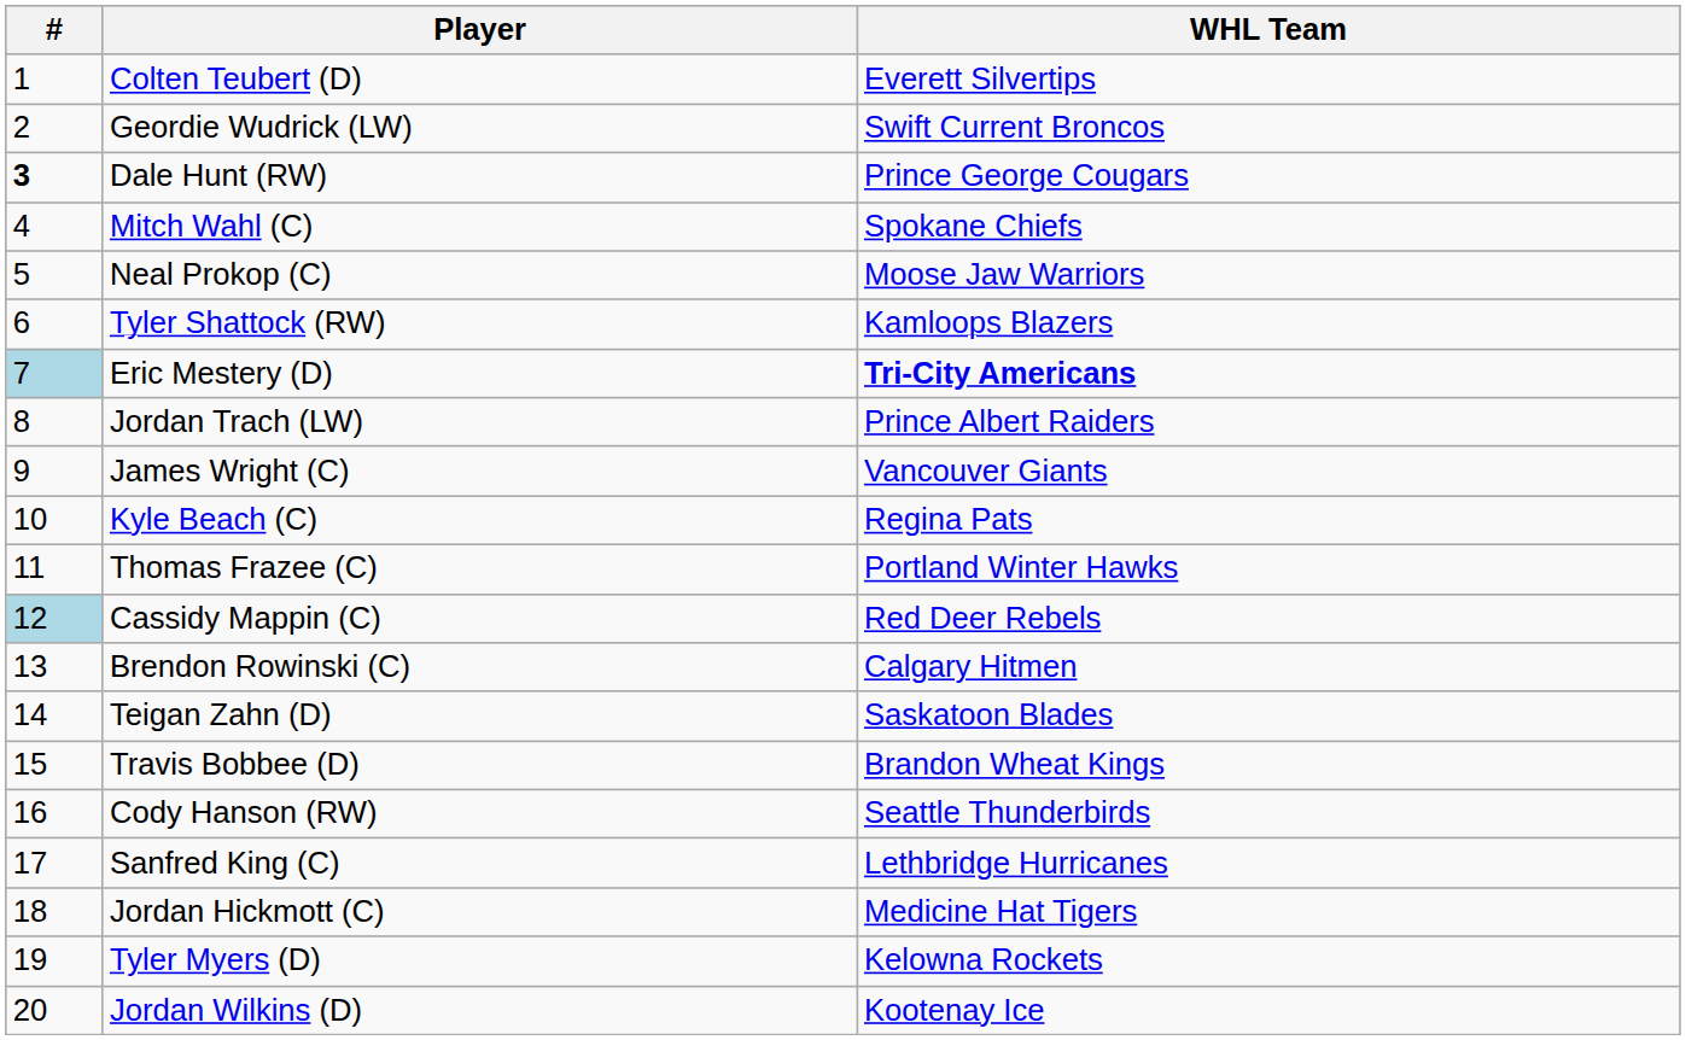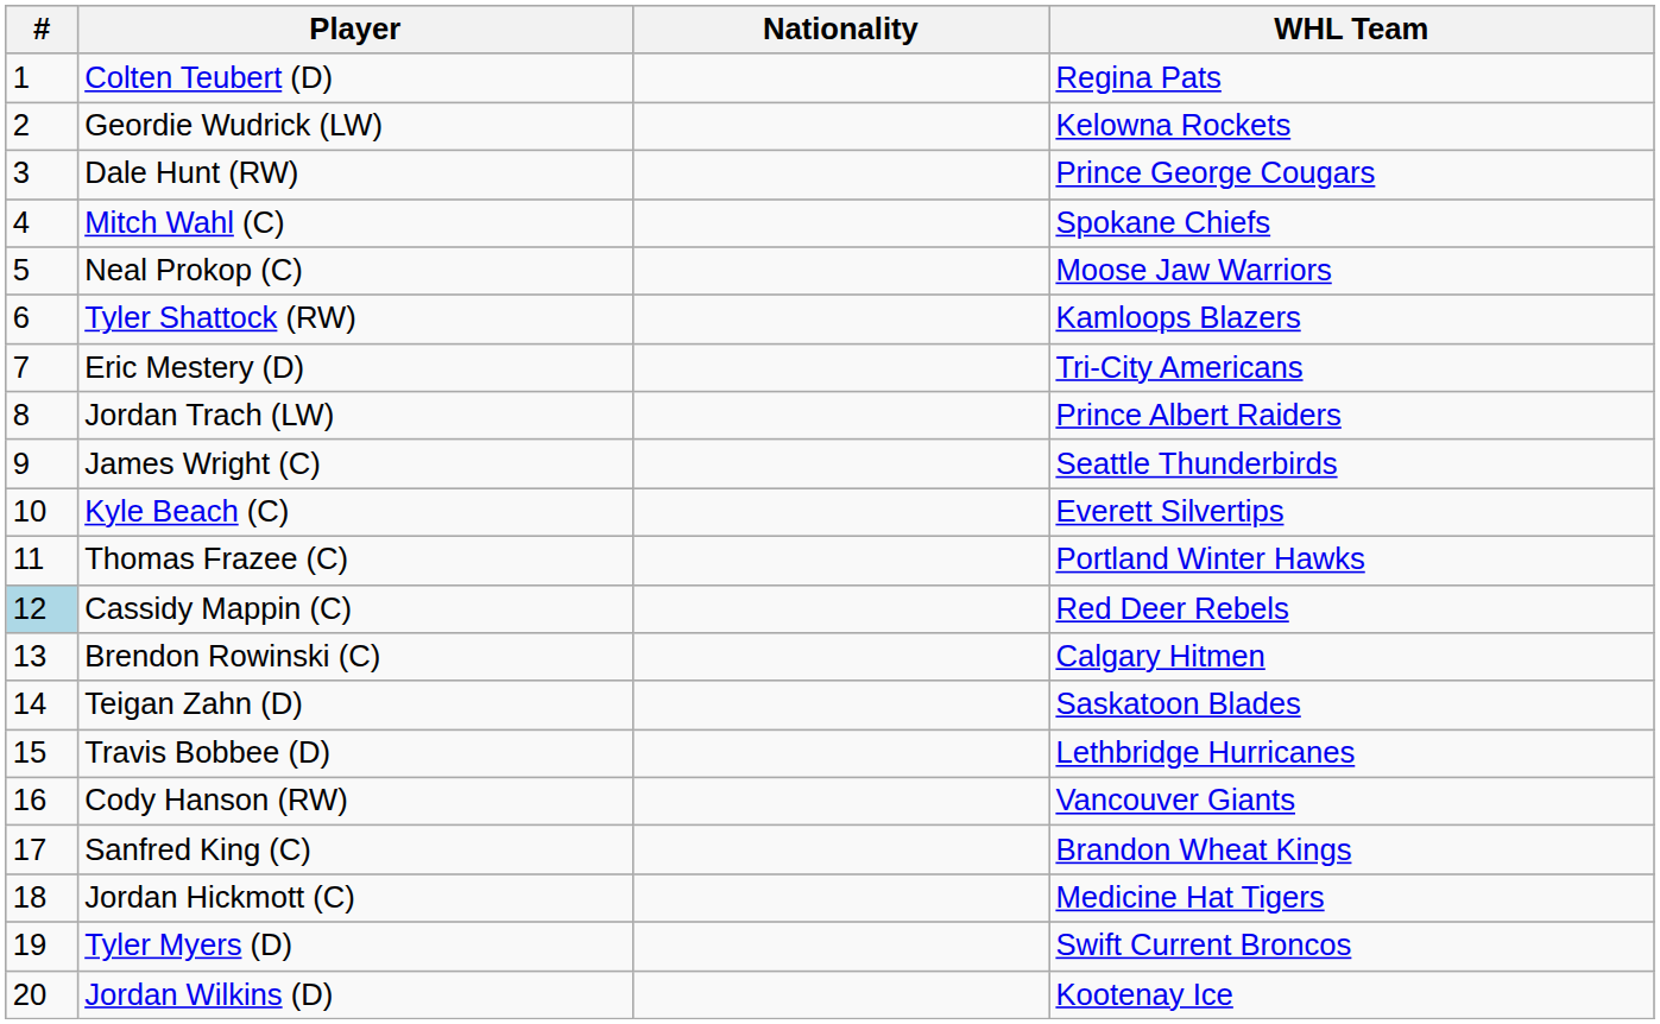+ column: Nationality
Colten Teubert (D) | WHL Team: Everett Silvertips -> Regina Pats
Geordie Wudrick (LW) | WHL Team: Swift Current Broncos -> Kelowna Rockets
Dale Hunt (RW) | #: bold -> normal
Eric Mestery (D) | #: lightblue background -> no background
Eric Mestery (D) | WHL Team: bold -> normal
James Wright (C) | WHL Team: Vancouver Giants -> Seattle Thunderbirds
Kyle Beach (C) | WHL Team: Regina Pats -> Everett Silvertips
Travis Bobbee (D) | WHL Team: Brandon Wheat Kings -> Lethbridge Hurricanes
Cody Hanson (RW) | WHL Team: Seattle Thunderbirds -> Vancouver Giants
Sanfred King (C) | WHL Team: Lethbridge Hurricanes -> Brandon Wheat Kings
Tyler Myers (D) | WHL Team: Kelowna Rockets -> Swift Current Broncos
